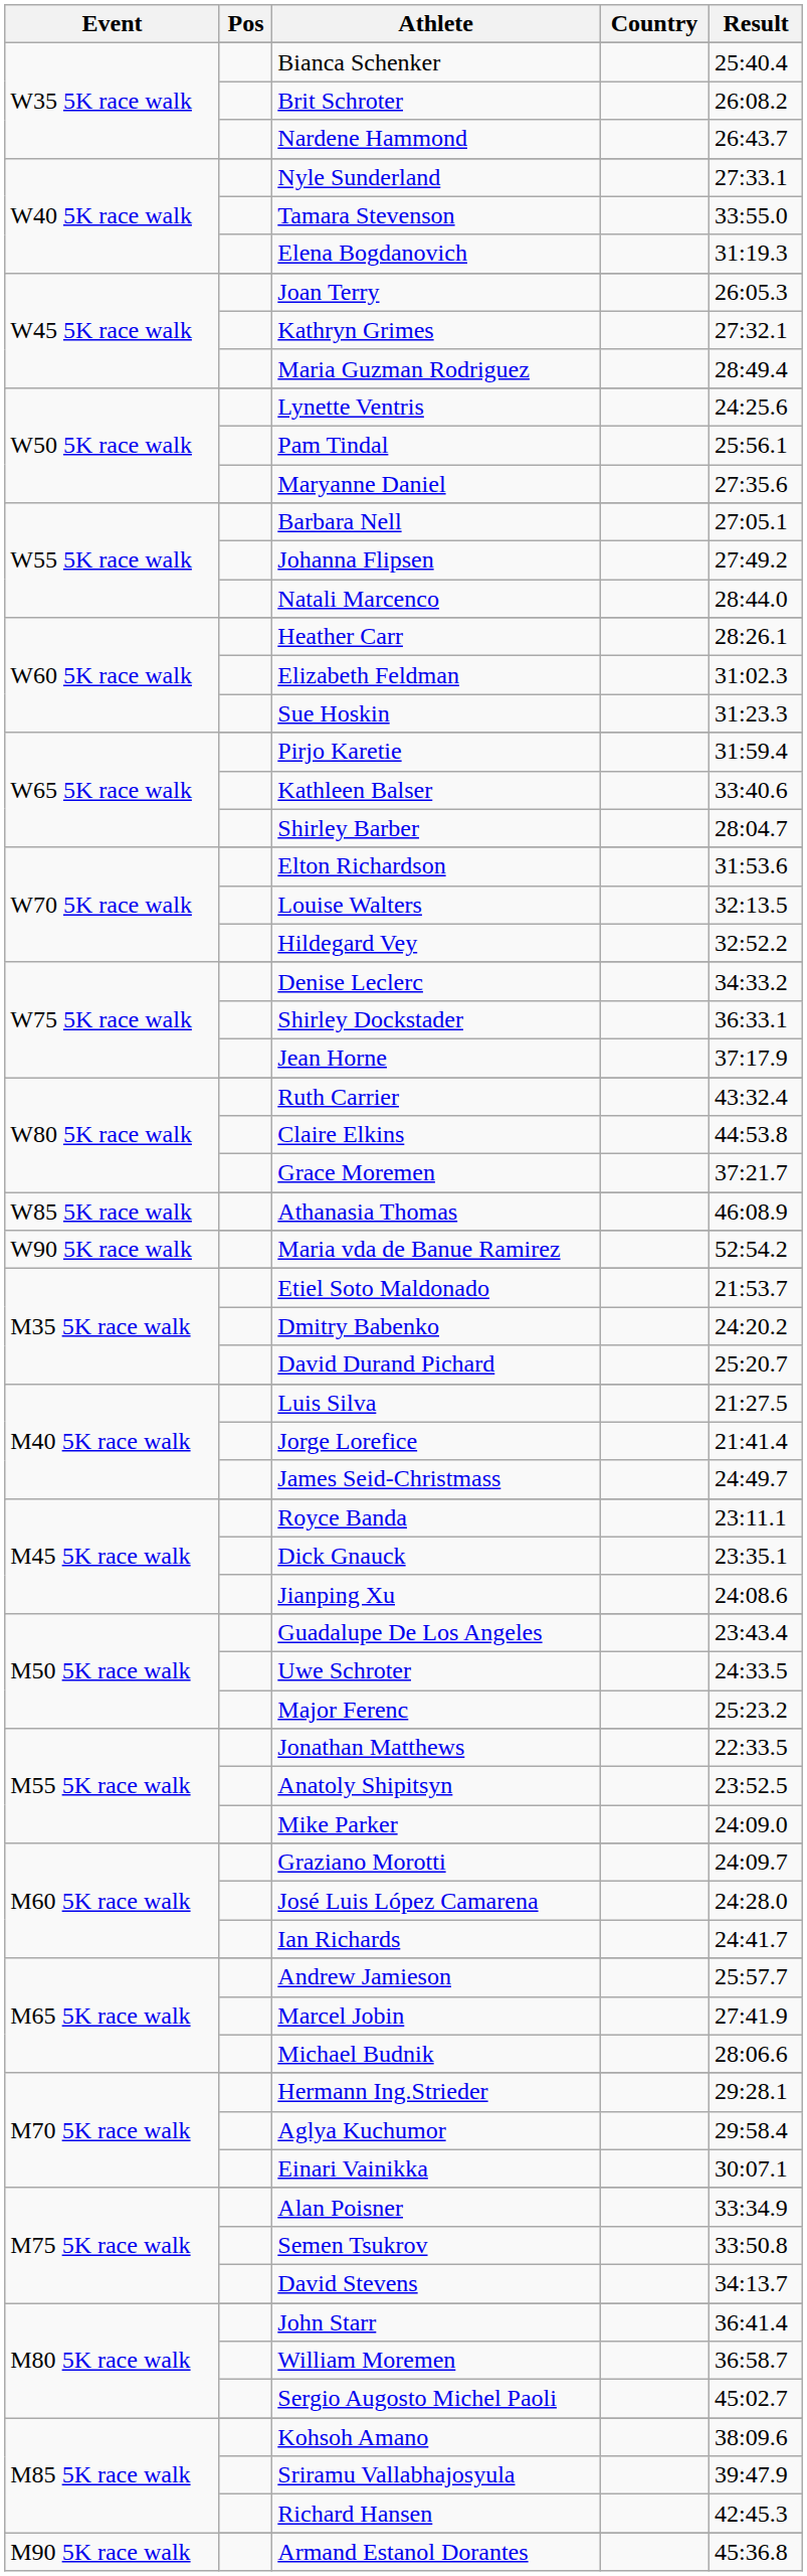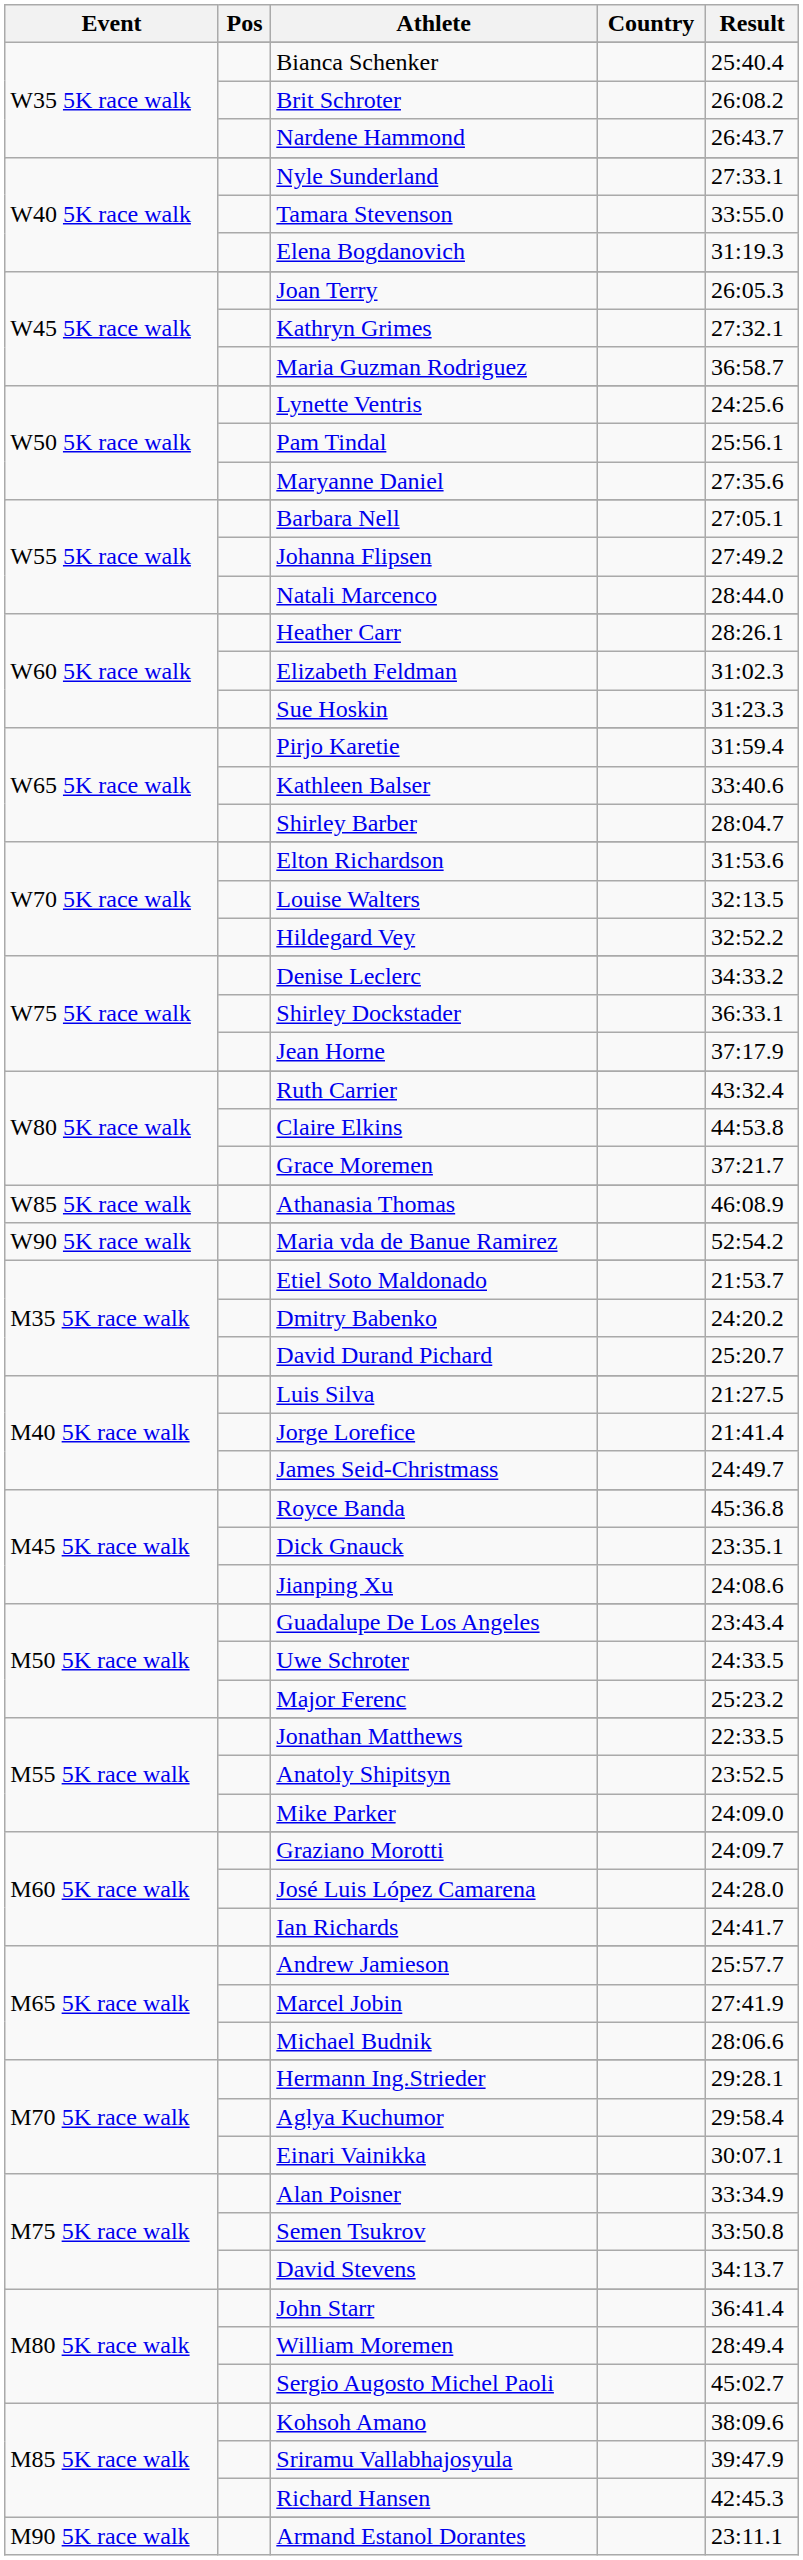Maria Guzman Rodriguez | Result: 28:49.4 -> 36:58.7
Royce Banda | Result: 23:11.1 -> 45:36.8
William Moremen | Result: 36:58.7 -> 28:49.4
Armand Estanol Dorantes | Result: 45:36.8 -> 23:11.1
